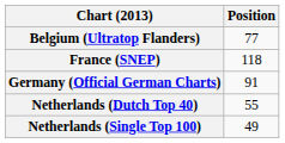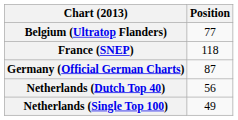Germany (Official German Charts) | Position: 91 -> 87
Netherlands (Dutch Top 40) | Position: 55 -> 56
